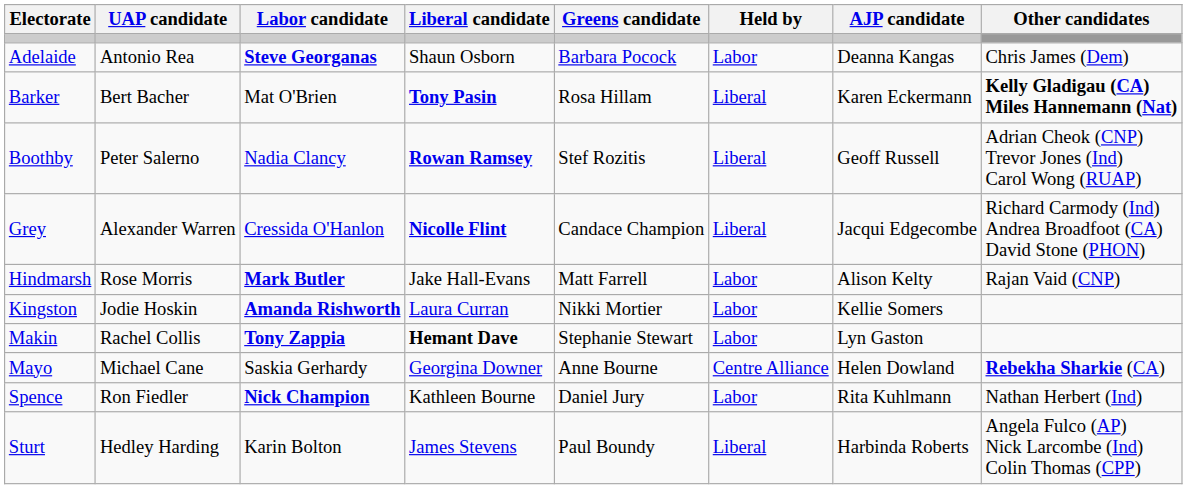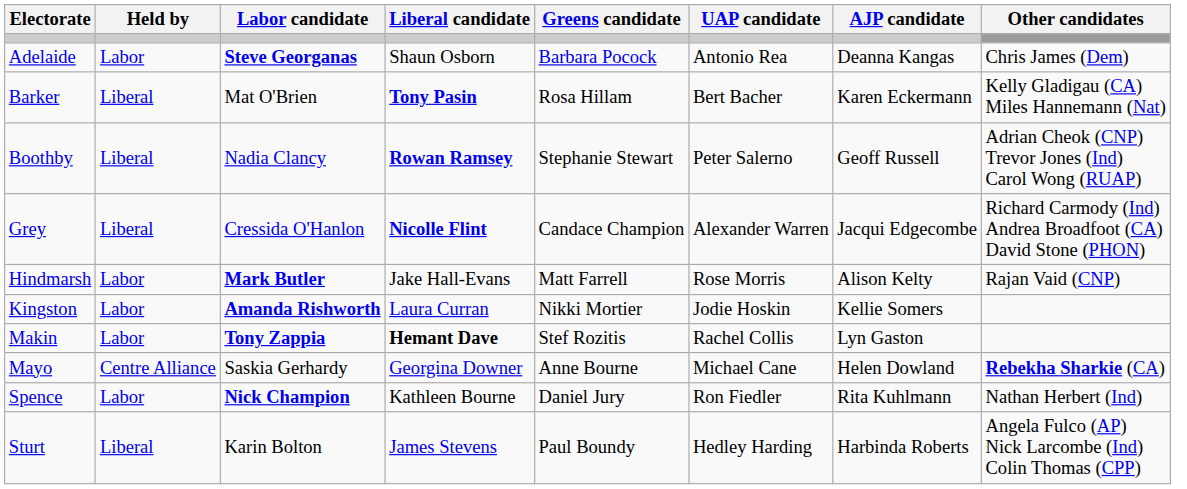columns swapped: Held by <-> UAP candidate
Barker | Other candidates: bold -> normal
Boothby | Greens candidate: Stef Rozitis -> Stephanie Stewart
Makin | Greens candidate: Stephanie Stewart -> Stef Rozitis
